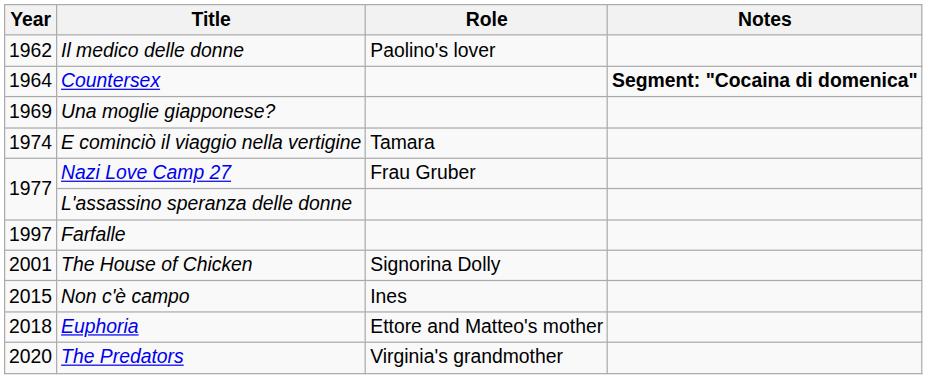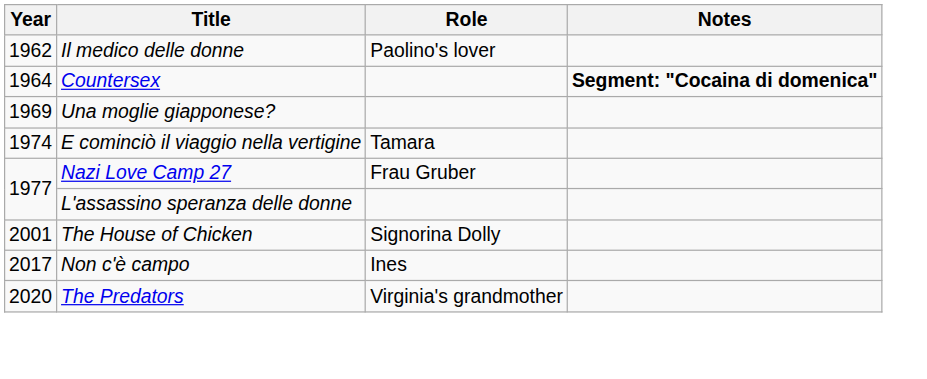- row: 1997 | Farfalle
Non c'è campo | Year: 2015 -> 2017
- row: 2018 | Euphoria | Ettore and Matteo's mother
